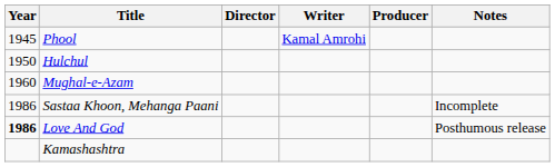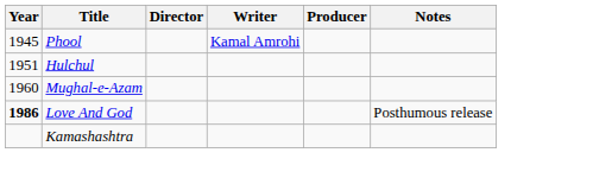Hulchul | Year: 1950 -> 1951
- row: 1986 | Sastaa Khoon, Mehanga Paani | Incomplete
